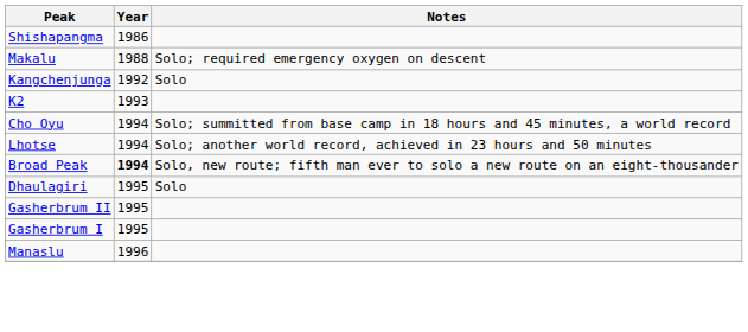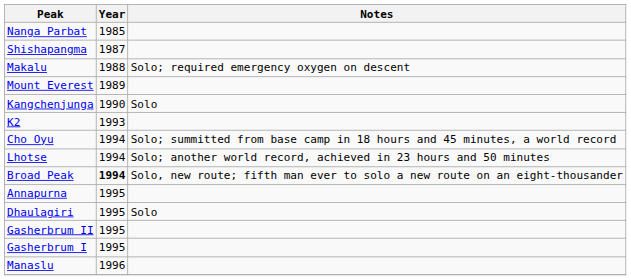+ row: Nanga Parbat | 1985
Shishapangma | Year: 1986 -> 1987
+ row: Mount Everest | 1989
Kangchenjunga | Year: 1992 -> 1990
+ row: Annapurna | 1995
